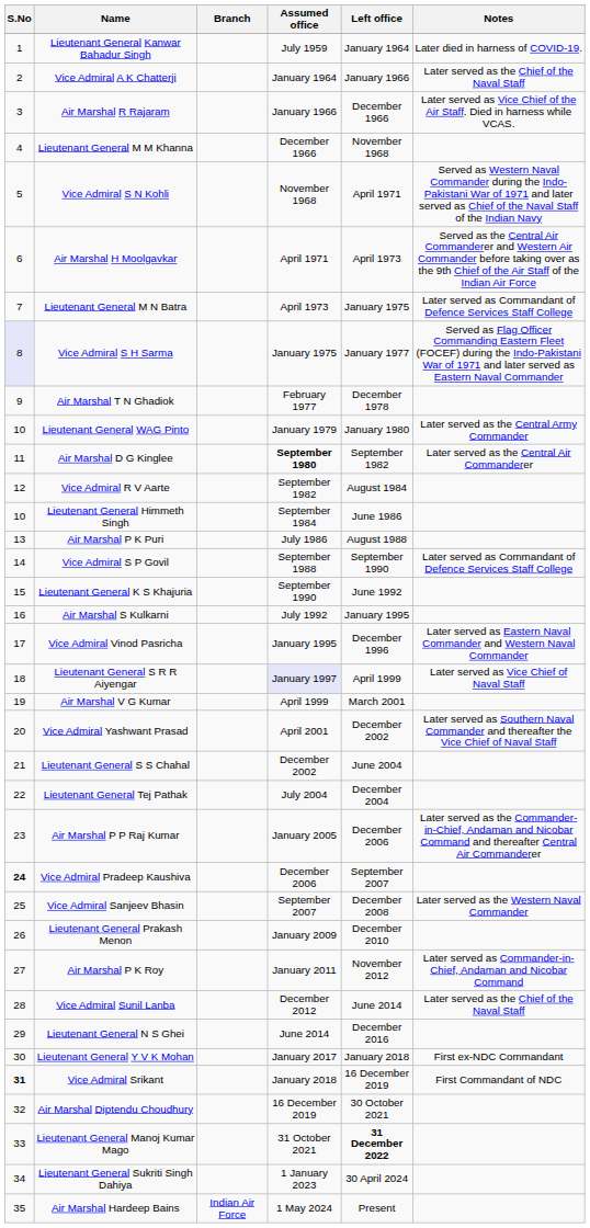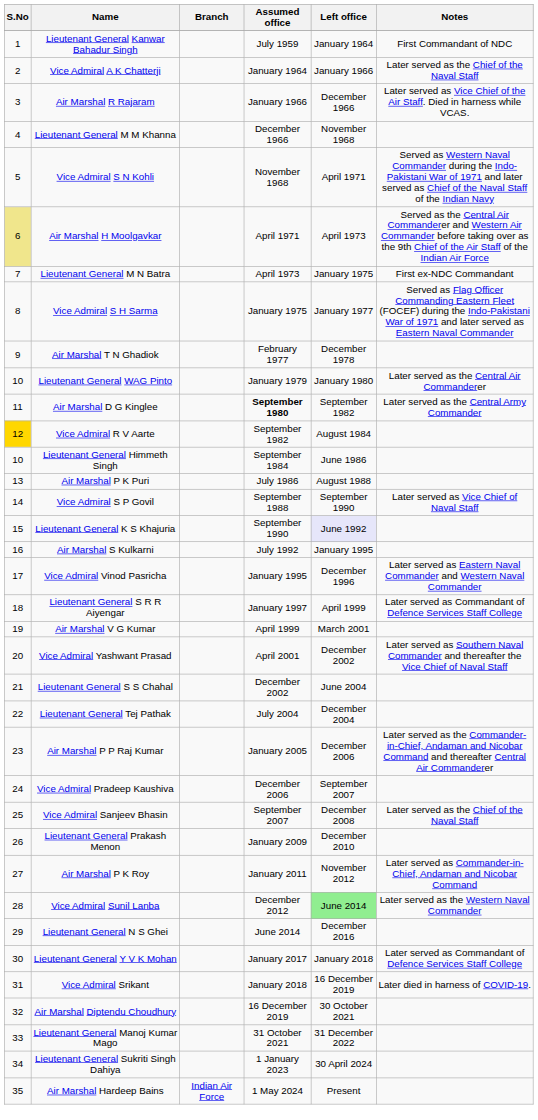Lieutenant General Kanwar Bahadur Singh | Notes: Later died in harness of COVID-19. -> First Commandant of NDC
Air Marshal H Moolgavkar | S.No: no background -> khaki background
Lieutenant General M N Batra | Notes: Later served as Commandant of Defence Services Staff College -> First ex-NDC Commandant
Vice Admiral S H Sarma | S.No: lavender background -> no background
Lieutenant General WAG Pinto | Notes: Later served as the Central Army Commander -> Later served as the Central Air Commanderer
Air Marshal D G Kinglee | Notes: Later served as the Central Air Commanderer -> Later served as the Central Army Commander
Vice Admiral R V Aarte | S.No: no background -> gold background
Vice Admiral S P Govil | Notes: Later served as Commandant of Defence Services Staff College -> Later served as Vice Chief of Naval Staff
Lieutenant General K S Khajuria | Left office: no background -> lavender background
Lieutenant General S R R Aiyengar | Assumed office: lavender background -> no background
Lieutenant General S R R Aiyengar | Notes: Later served as Vice Chief of Naval Staff -> Later served as Commandant of Defence Services Staff College
Vice Admiral Pradeep Kaushiva | S.No: bold -> normal
Vice Admiral Sanjeev Bhasin | Notes: Later served as the Western Naval Commander -> Later served as the Chief of the Naval Staff
Vice Admiral Sunil Lanba | Left office: no background -> lightgreen background
Vice Admiral Sunil Lanba | Notes: Later served as the Chief of the Naval Staff -> Later served as the Western Naval Commander
Lieutenant General Y V K Mohan | Notes: First ex-NDC Commandant -> Later served as Commandant of Defence Services Staff College
Vice Admiral Srikant | S.No: bold -> normal
Vice Admiral Srikant | Notes: First Commandant of NDC -> Later died in harness of COVID-19.
Lieutenant General Manoj Kumar Mago | Left office: bold -> normal
